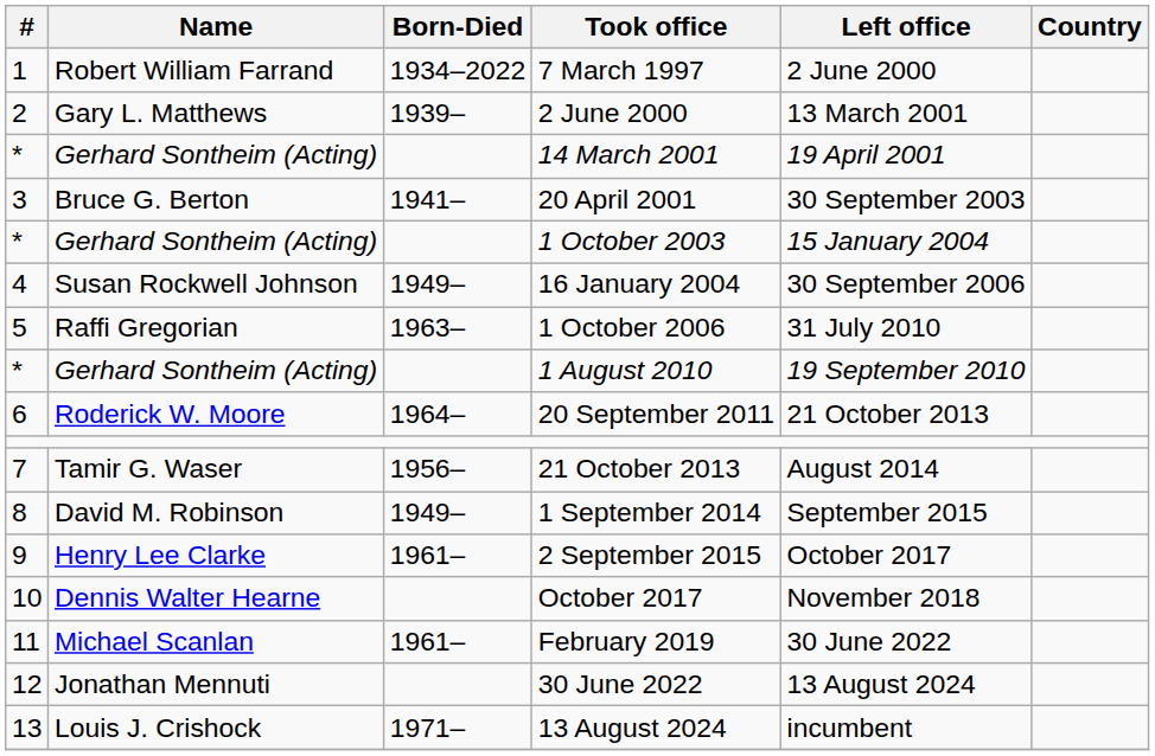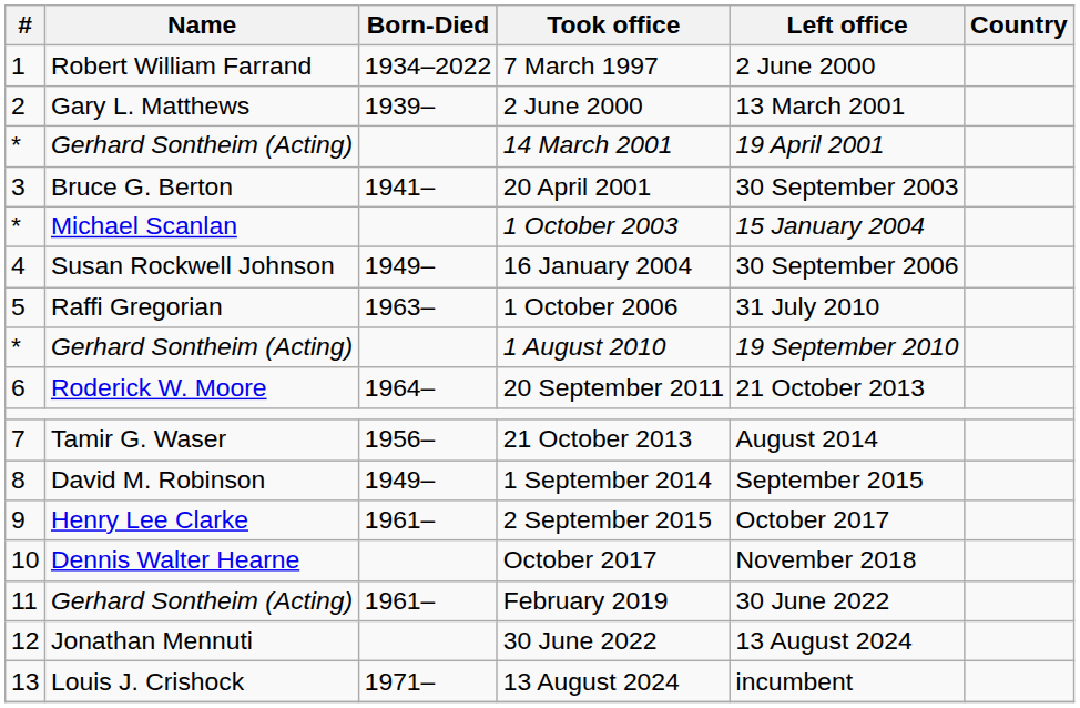1 October 2003 | Name: Gerhard Sontheim (Acting) -> Michael Scanlan
February 2019 | Name: Michael Scanlan -> Gerhard Sontheim (Acting)
